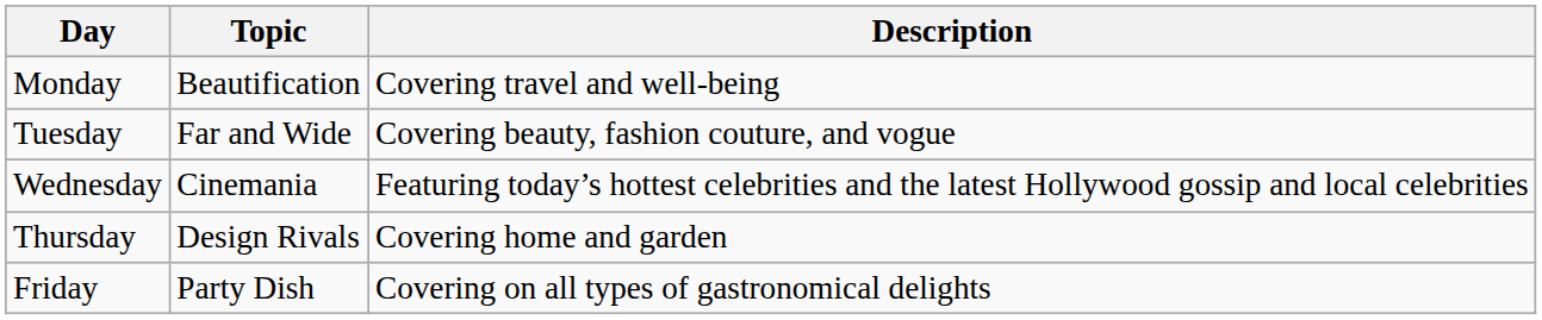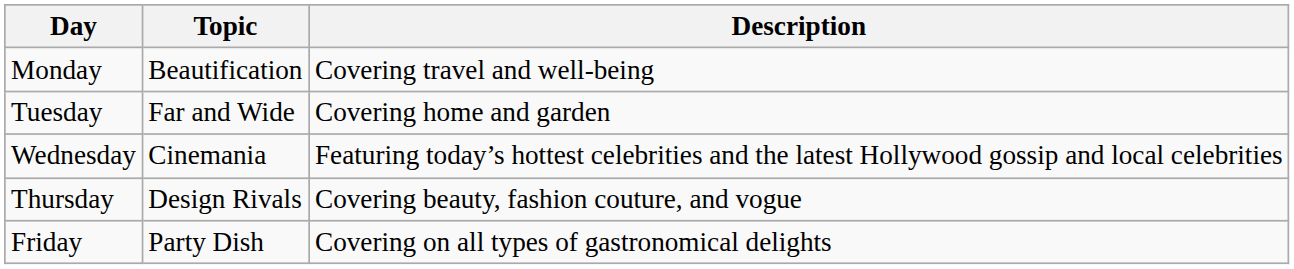Tuesday | Description: Covering beauty, fashion couture, and vogue -> Covering home and garden
Thursday | Description: Covering home and garden -> Covering beauty, fashion couture, and vogue
